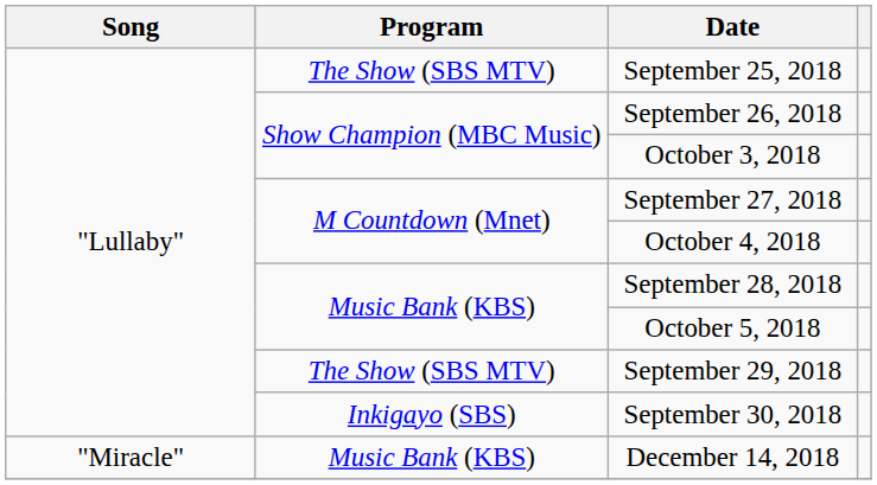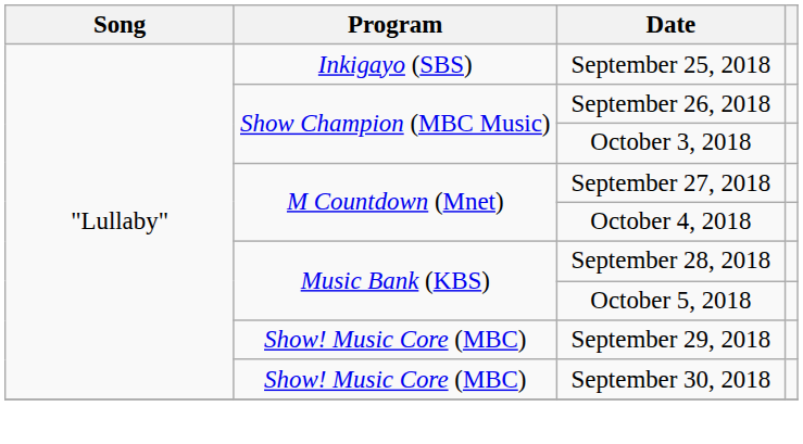September 25, 2018 | Program: The Show (SBS MTV) -> Inkigayo (SBS)
September 29, 2018 | Program: The Show (SBS MTV) -> Show! Music Core (MBC)
September 30, 2018 | Program: Inkigayo (SBS) -> Show! Music Core (MBC)
- row: "Miracle" | Music Bank (KBS) | December 14, 2018
